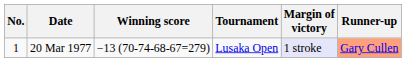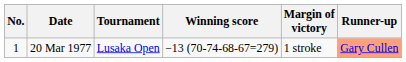columns swapped: Tournament <-> Winning score
20 Mar 1977 | Margin of victory: lavender background -> no background
